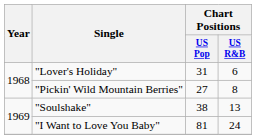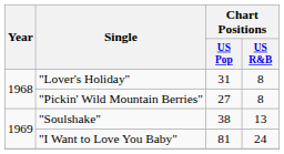"Lover's Holiday" | Chart Positions / US R&B: 6 -> 8
